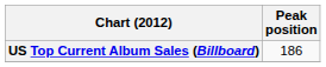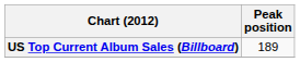US Top Current Album Sales (Billboard) | Peak position: 186 -> 189
